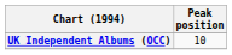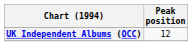UK Independent Albums (OCC) | Peak position: 10 -> 12
